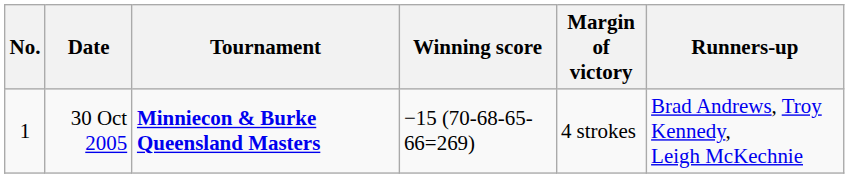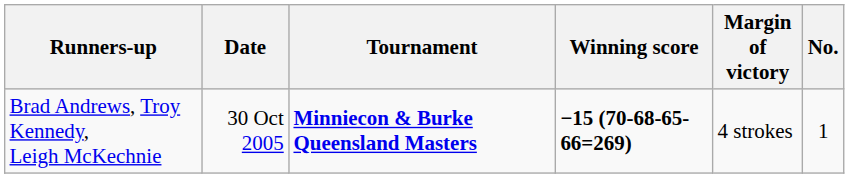columns swapped: No. <-> Runners-up
30 Oct 2005 | Winning score: normal -> bold
